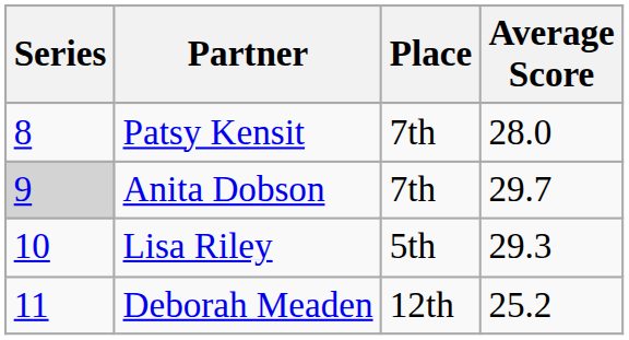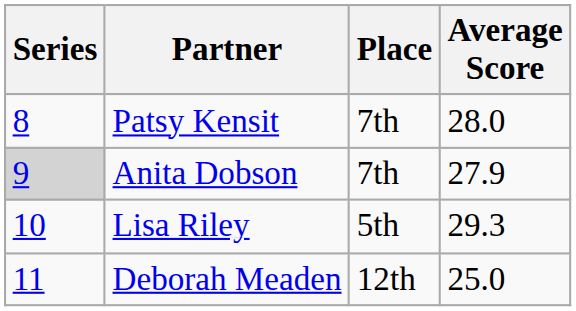Anita Dobson | Average Score: 29.7 -> 27.9
Deborah Meaden | Average Score: 25.2 -> 25.0
